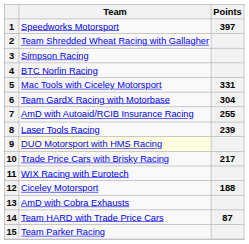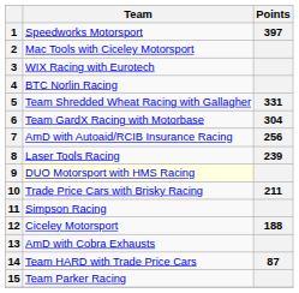2 | Team: Team Shredded Wheat Racing with Gallagher -> Mac Tools with Ciceley Motorsport
3 | Team: Simpson Racing -> WIX Racing with Eurotech
5 | Team: Mac Tools with Ciceley Motorsport -> Team Shredded Wheat Racing with Gallagher
7 | Points: 255 -> 256
10 | Points: 217 -> 211
11 | Team: WIX Racing with Eurotech -> Simpson Racing
